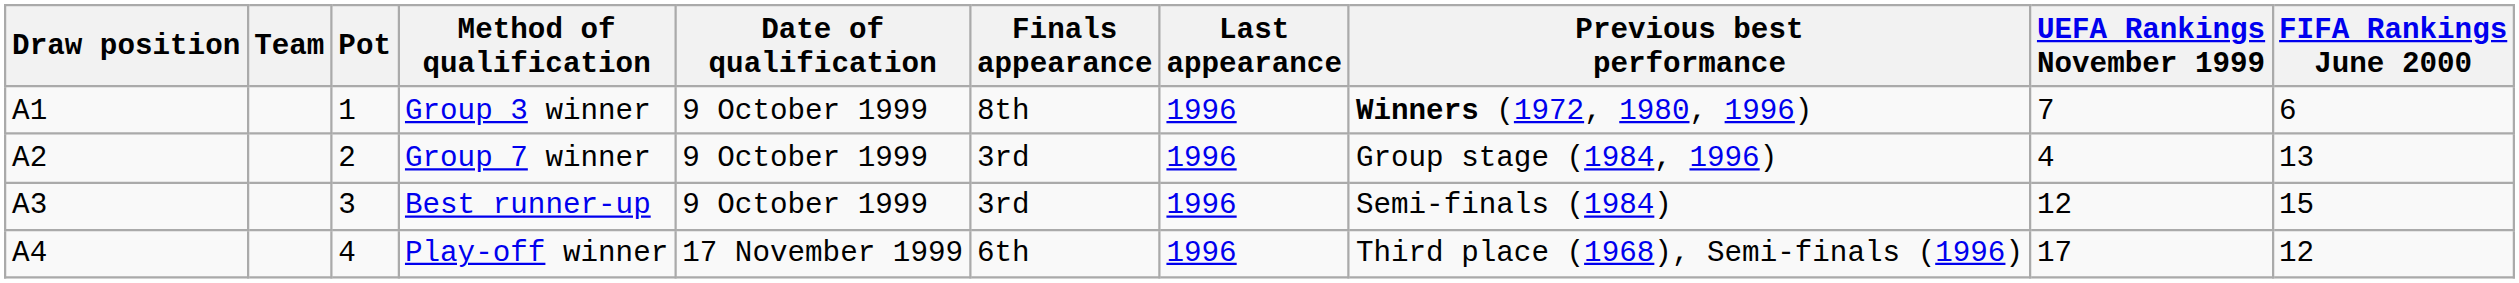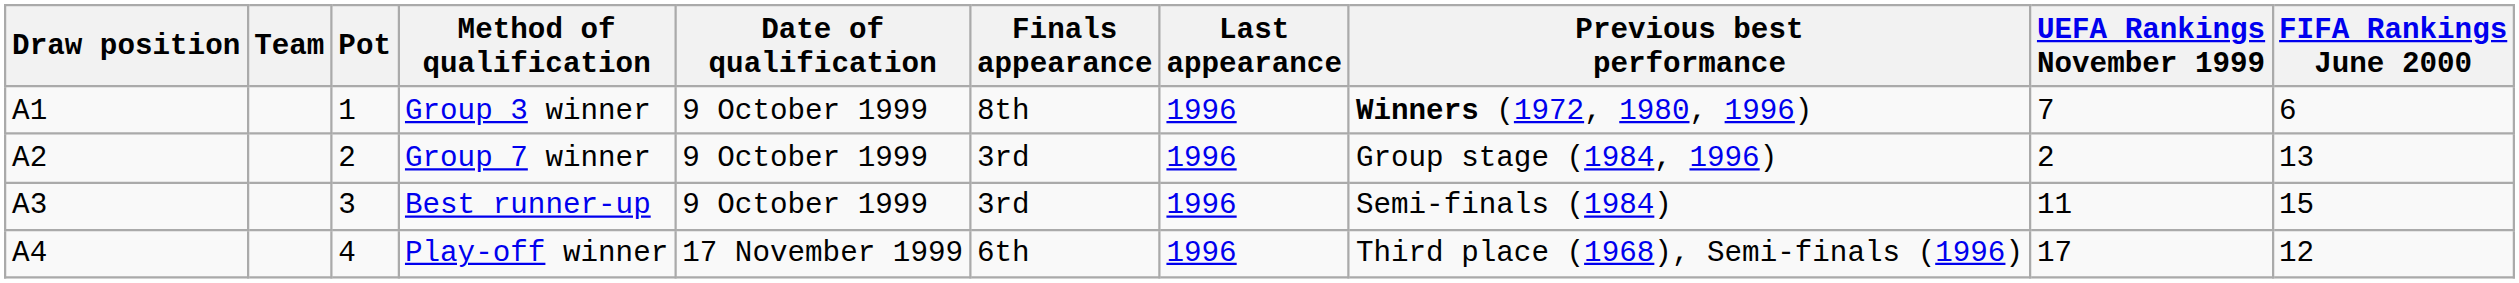Group 7 winner | UEFA Rankings November 1999: 4 -> 2
Best runner-up | UEFA Rankings November 1999: 12 -> 11
